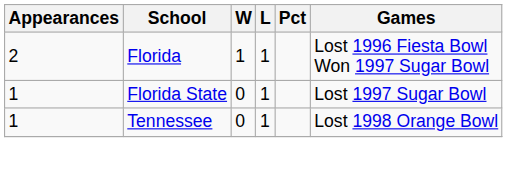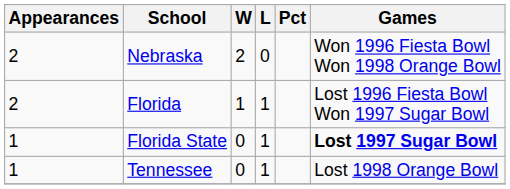+ row: 2 | Nebraska | 2 | 0 | Won 1996 Fiesta Bowl Won 1998 Orange Bowl
Florida State | Games: normal -> bold
